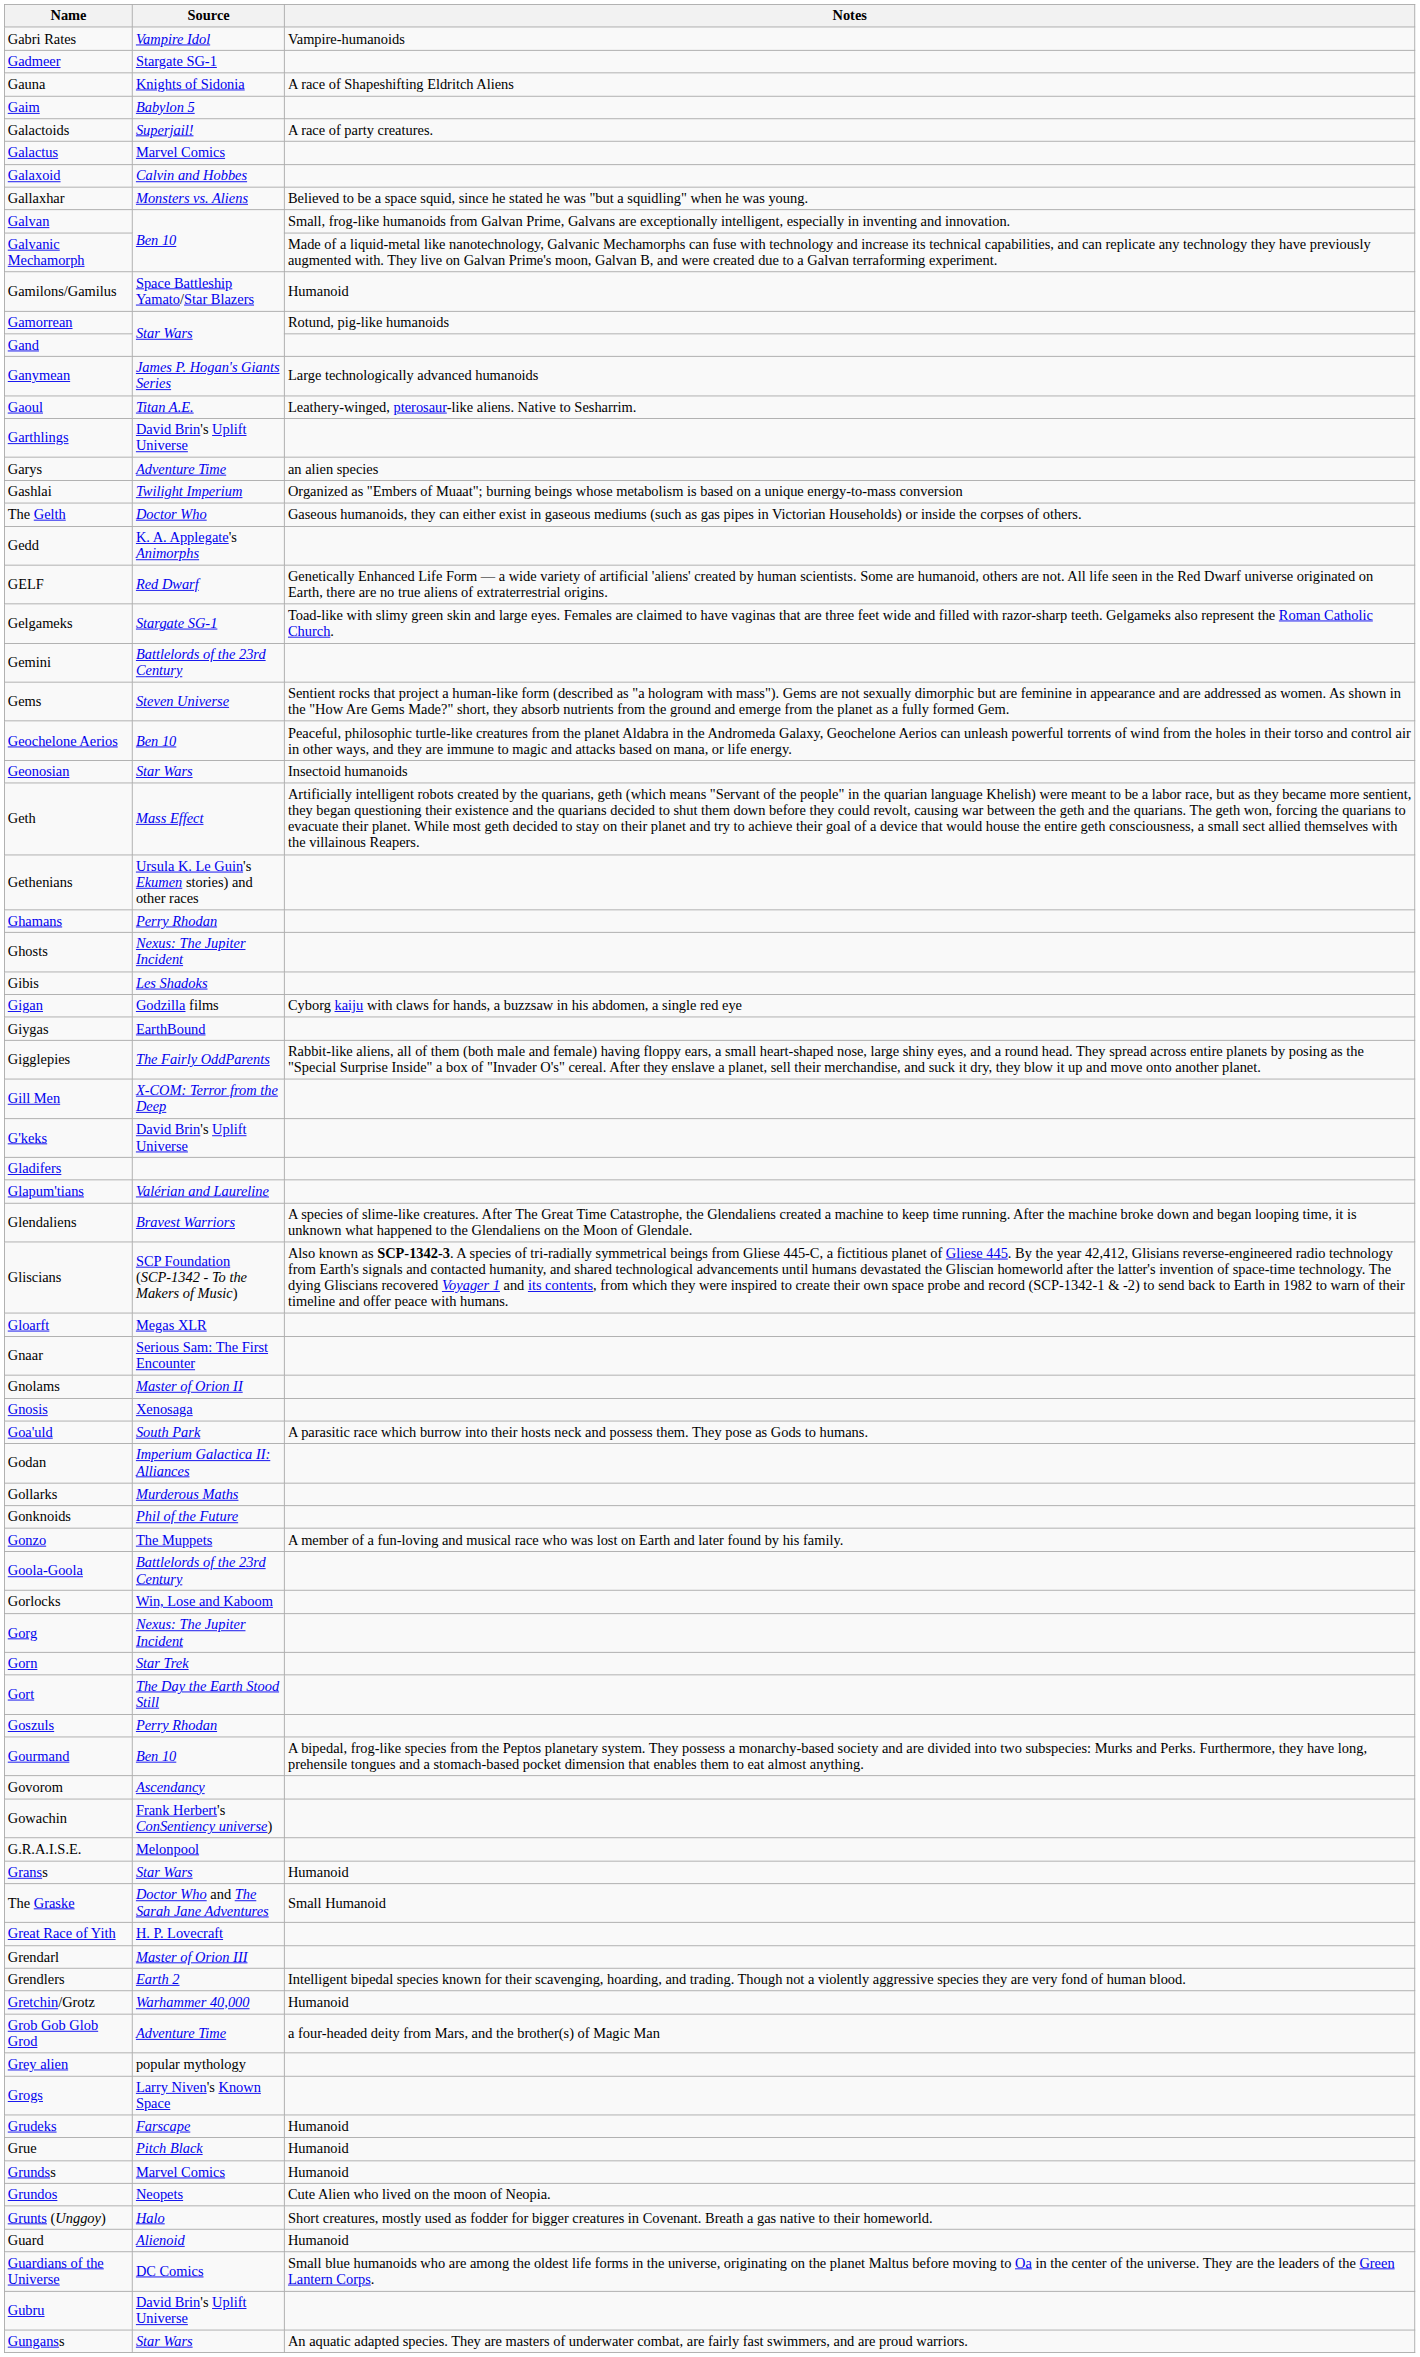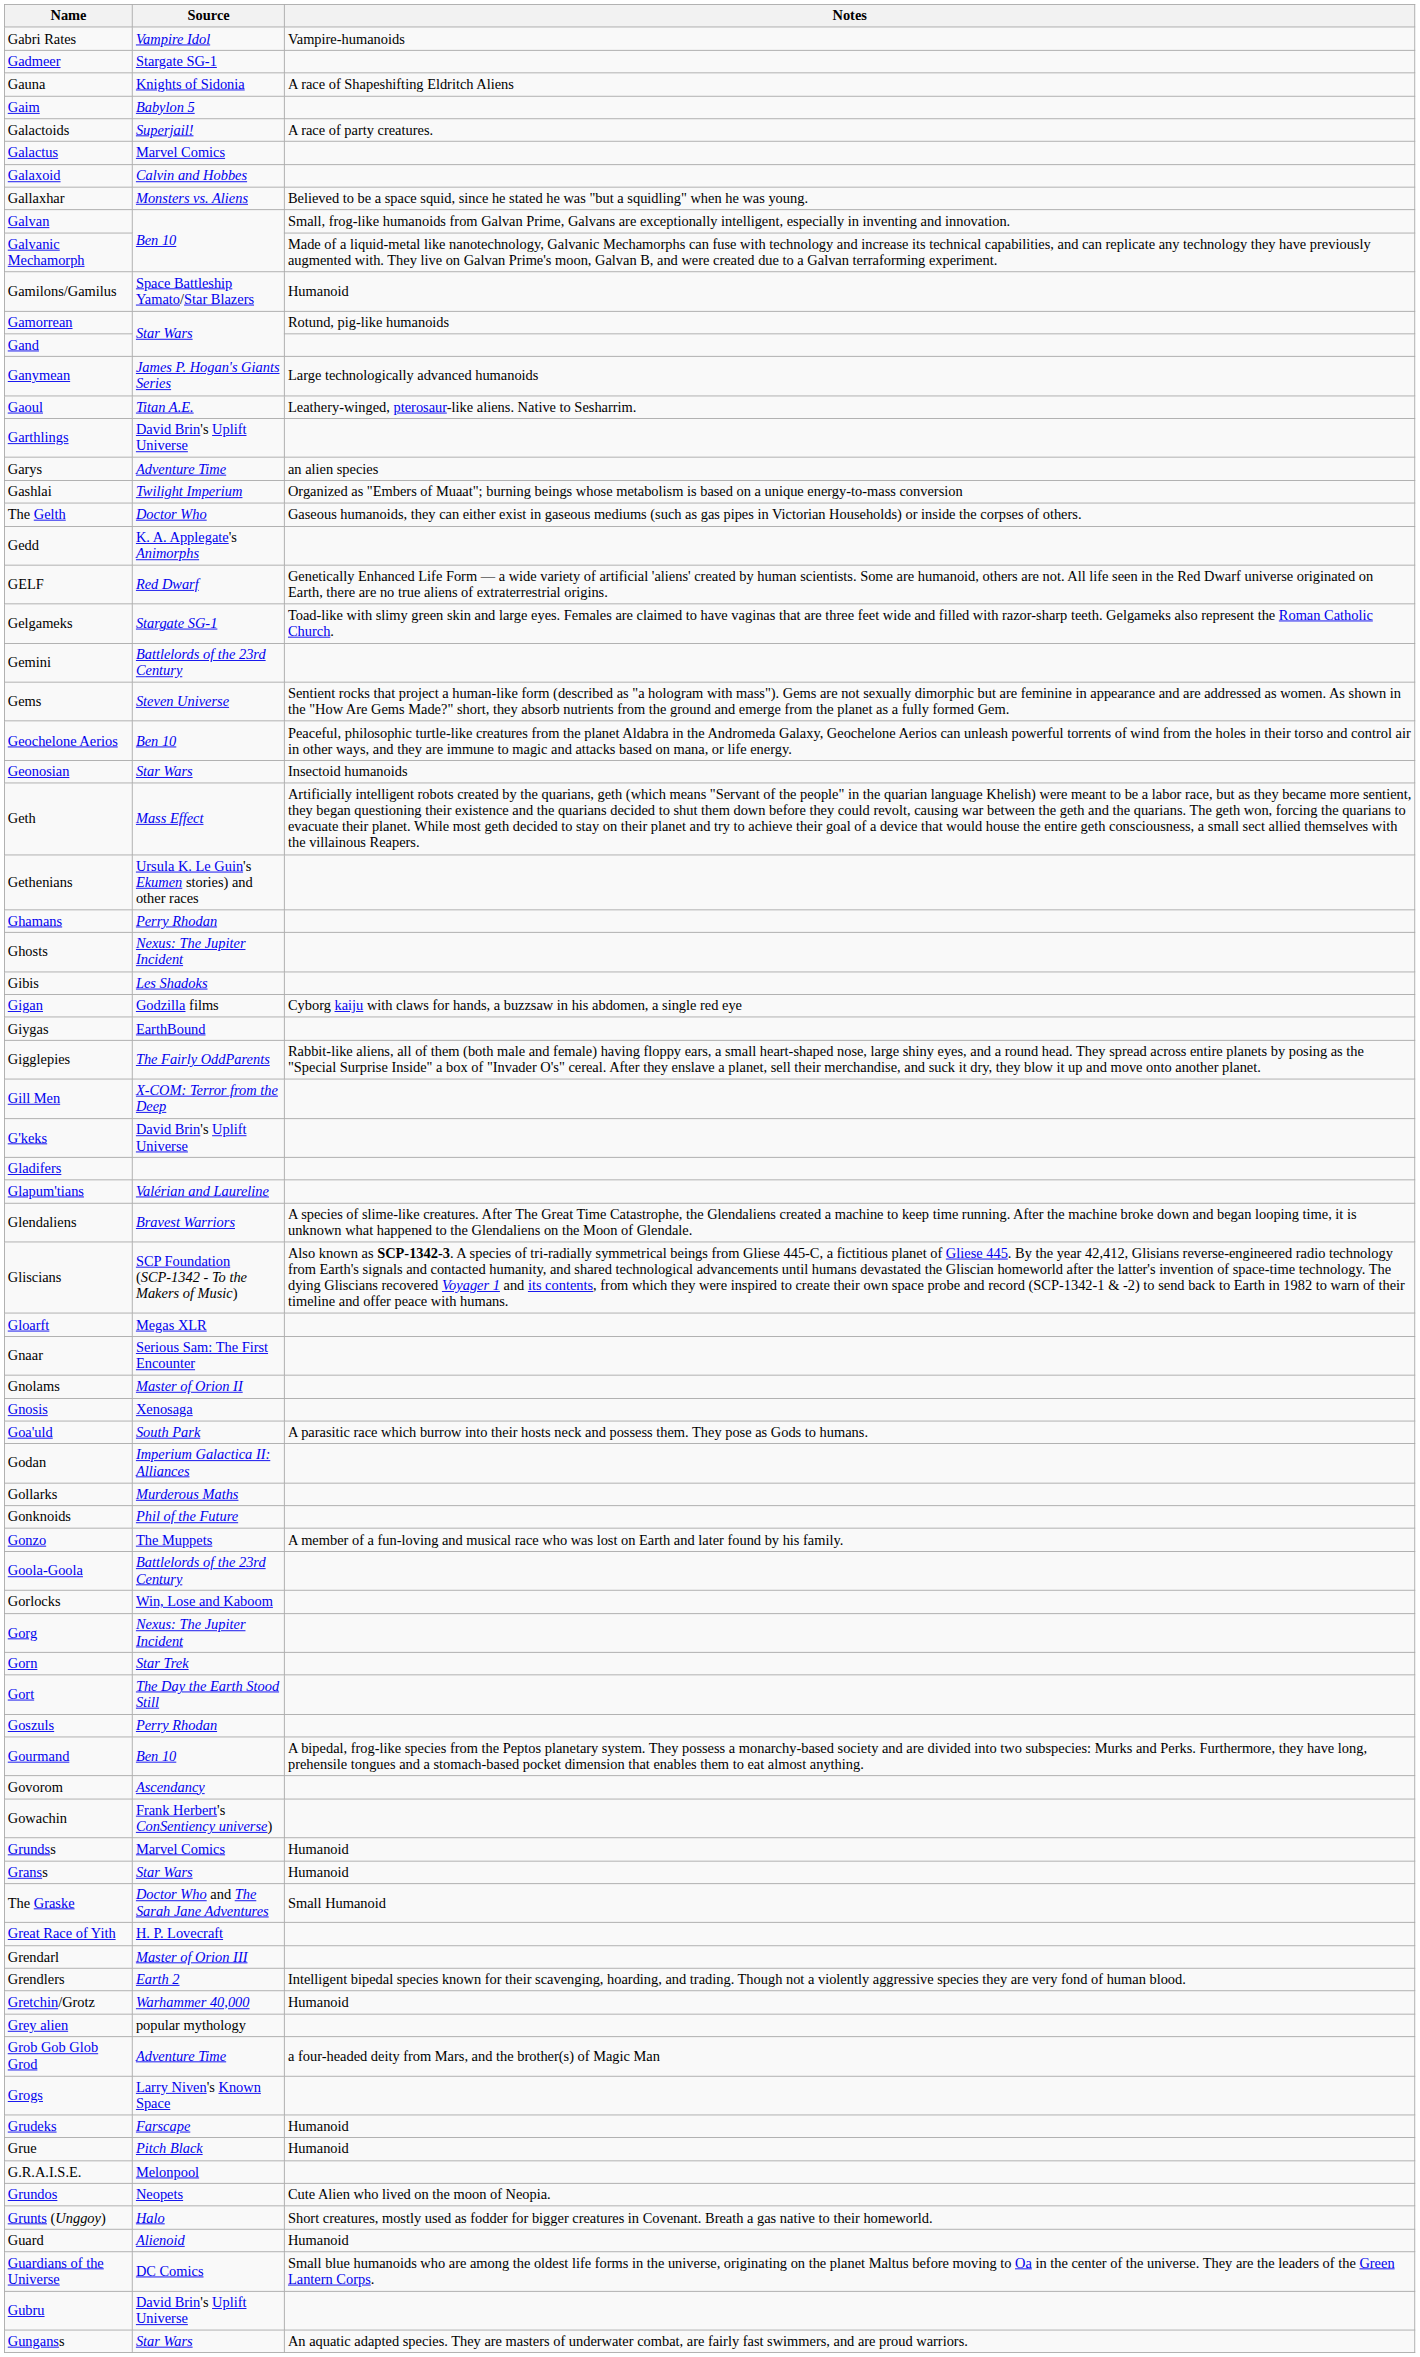rows swapped: G.R.A.I.S.E. <-> Grundss
rows swapped: Grey alien <-> Grob Gob Glob Grod
